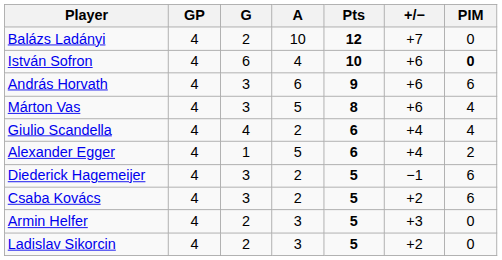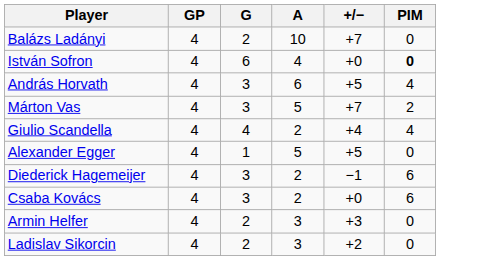- column: Pts | 12 | 10 | 9 | 8 | 6 | 6 | 5 | 5 | 5 | 5
István Sofron | +/−: +6 -> +0
András Horvath | +/−: +6 -> +5
András Horvath | PIM: 6 -> 4
Márton Vas | +/−: +6 -> +7
Márton Vas | PIM: 4 -> 2
Alexander Egger | +/−: +4 -> +5
Alexander Egger | PIM: 2 -> 0
Csaba Kovács | +/−: +2 -> +0
